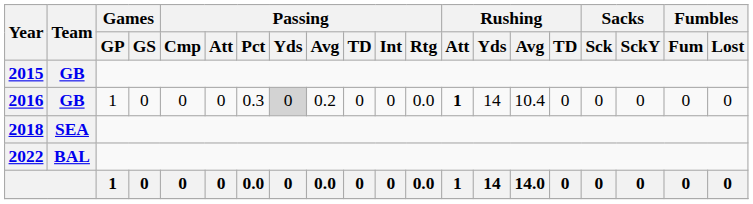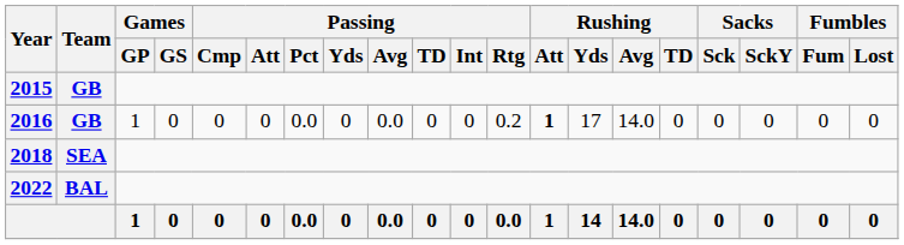2016 | Passing / Pct: 0.3 -> 0.0
2016 | Passing / Yds: lightgrey background -> no background
2016 | Passing / Avg: 0.2 -> 0.0
2016 | Passing / Rtg: 0.0 -> 0.2
2016 | Rushing / Yds: 14 -> 17
2016 | Rushing / Avg: 10.4 -> 14.0
